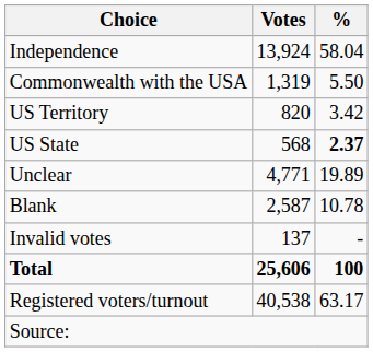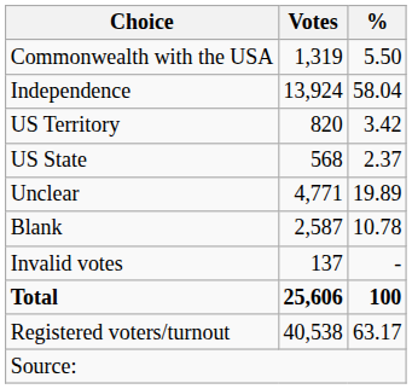rows swapped: Independence <-> Commonwealth with the USA
US State | %: bold -> normal
